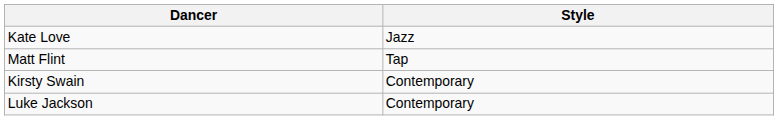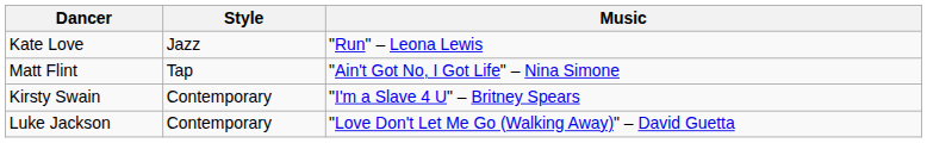+ column: Music | "Run" – Leona Lewis | "Ain't Got No, I Got Life" – Nina Simone | "I'm a Slave 4 U" – Britney Spears | "Love Don't Let Me Go (Walking Away)" – David Guetta
